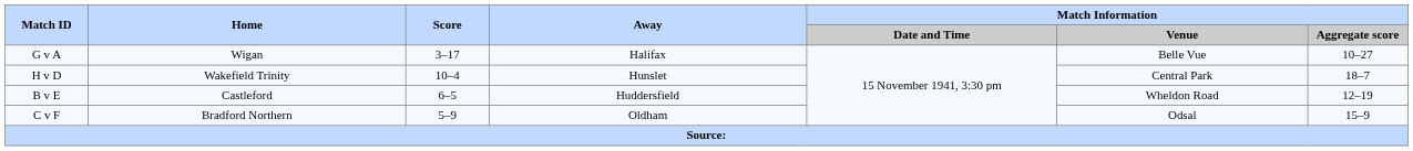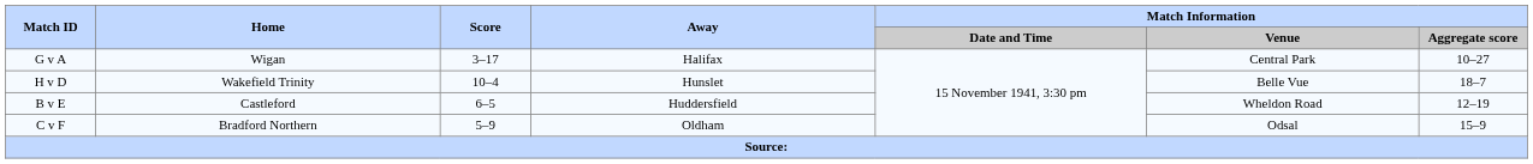G v A | Match Information / Venue: Belle Vue -> Central Park
H v D | Match Information / Venue: Central Park -> Belle Vue
